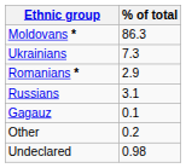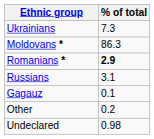rows swapped: Moldovans * <-> Ukrainians
Romanians * | % of total: normal -> bold
